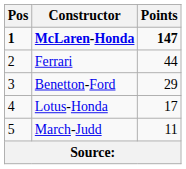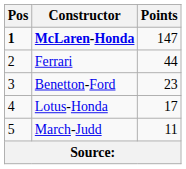McLaren-Honda | Points: bold -> normal
Benetton-Ford | Points: 29 -> 23
